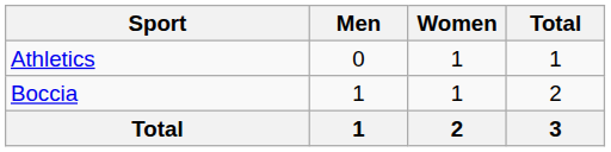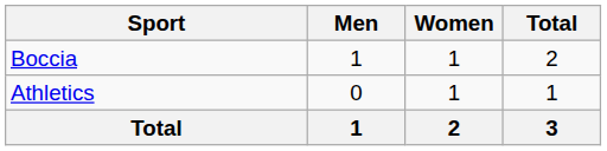rows swapped: Athletics <-> Boccia
